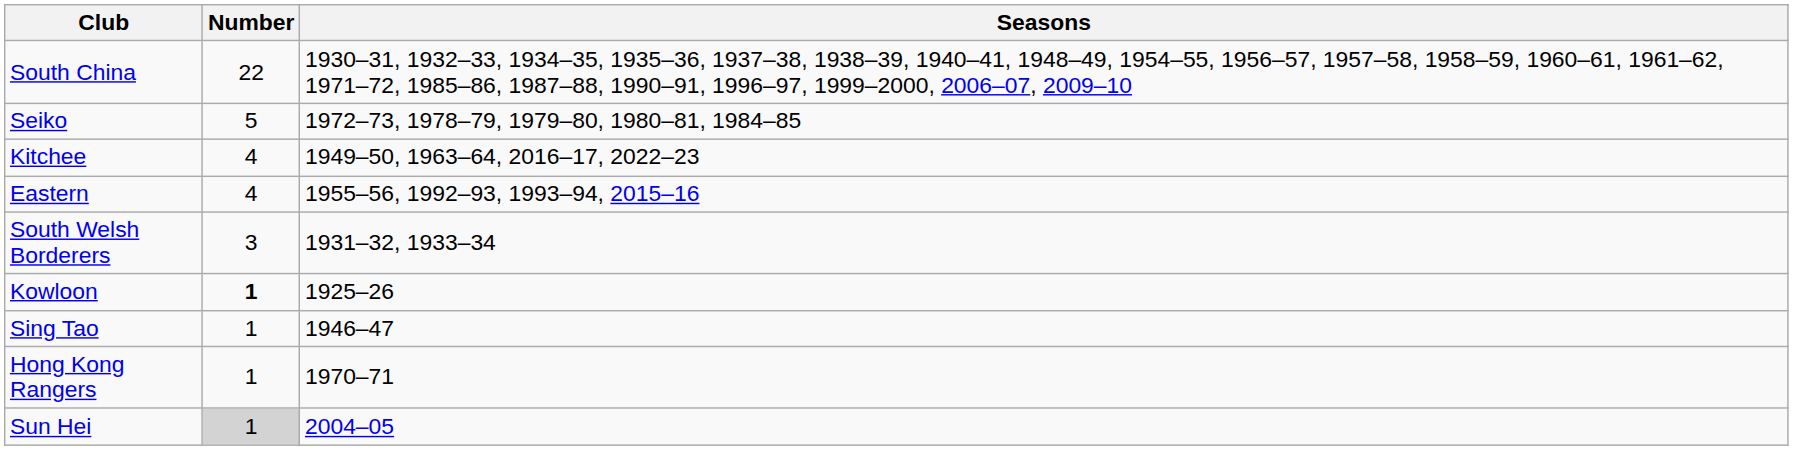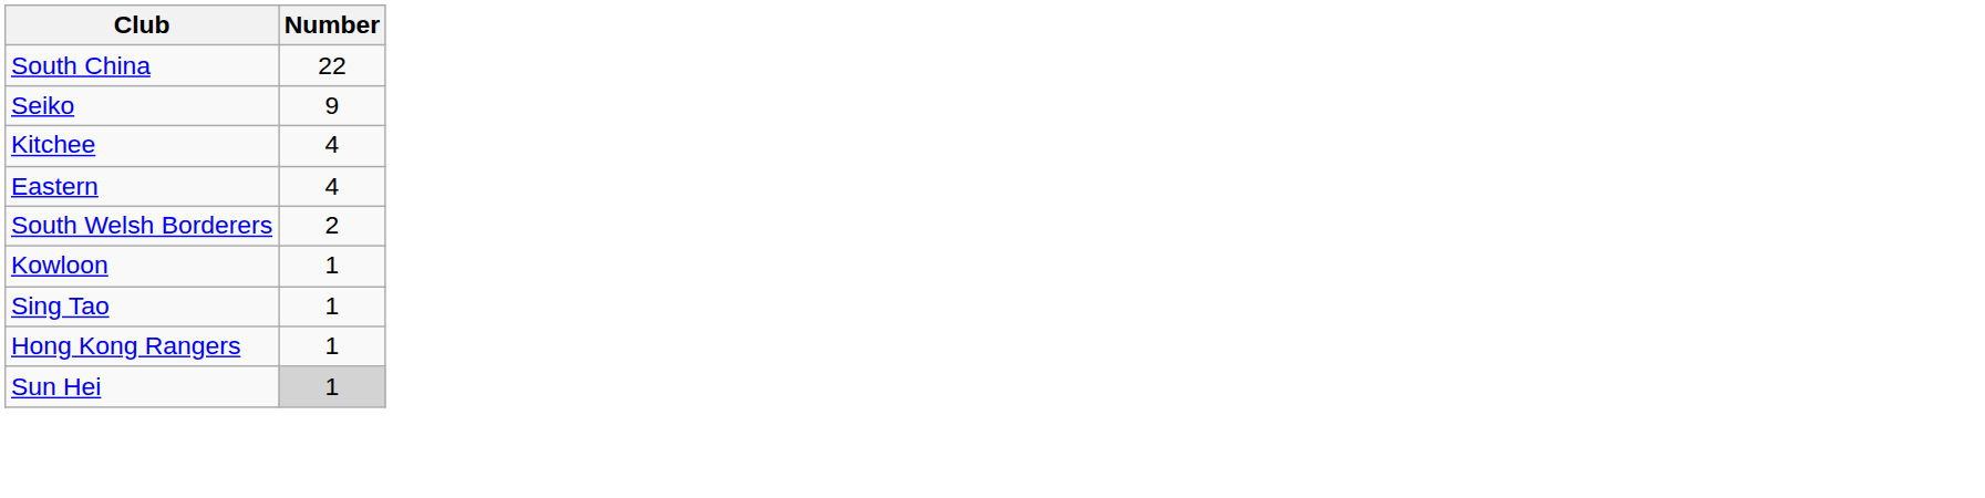- column: Seasons | 1930–31, 1932–33, 1934–35, 1935–36, 1937–38, 1938–39, 1940–41, 1948–49, 1954–55, 1956–57, 1957–58, 1958–59, 1960–61, 1961–62, 1971–72, 1985–86, 1987–88, 1990–91, 1996–97, 1999–2000, 2006–07, 2009–10 | 1972–73, 1978–79, 1979–80, 1980–81, 1984–85 | 1949–50, 1963–64, 2016–17, 2022–23 | 1955–56, 1992–93, 1993–94, 2015–16 | 1931–32, 1933–34 | 1925–26 | 1946–47 | 1970–71 | 2004–05
Seiko | Number: 5 -> 9
South Welsh Borderers | Number: 3 -> 2
Kowloon | Number: bold -> normal
